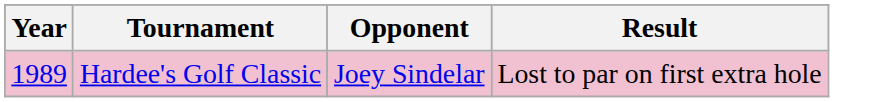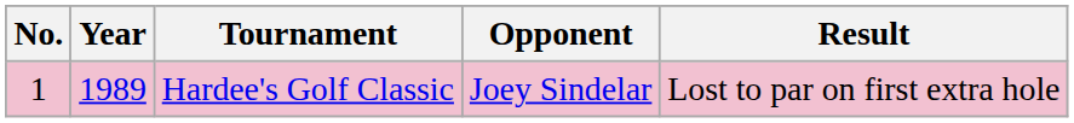+ column: No. | 1
